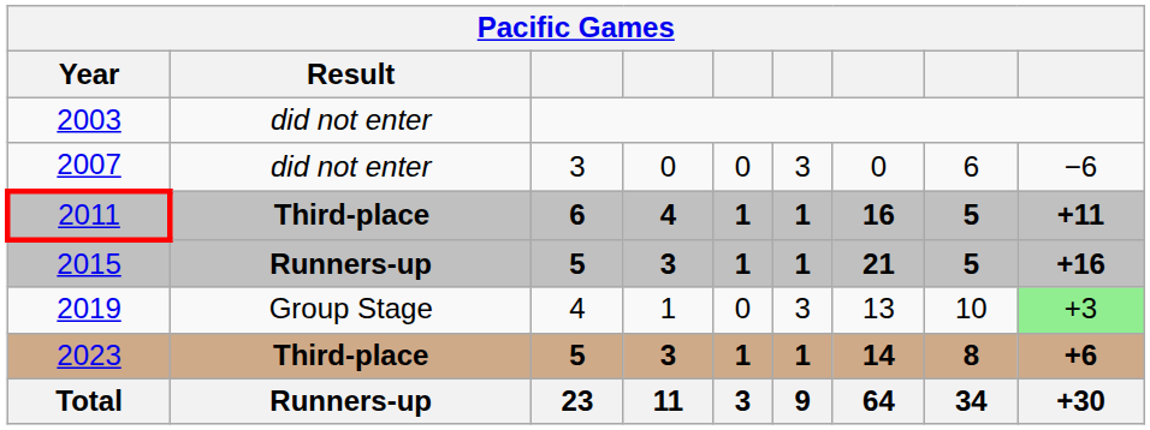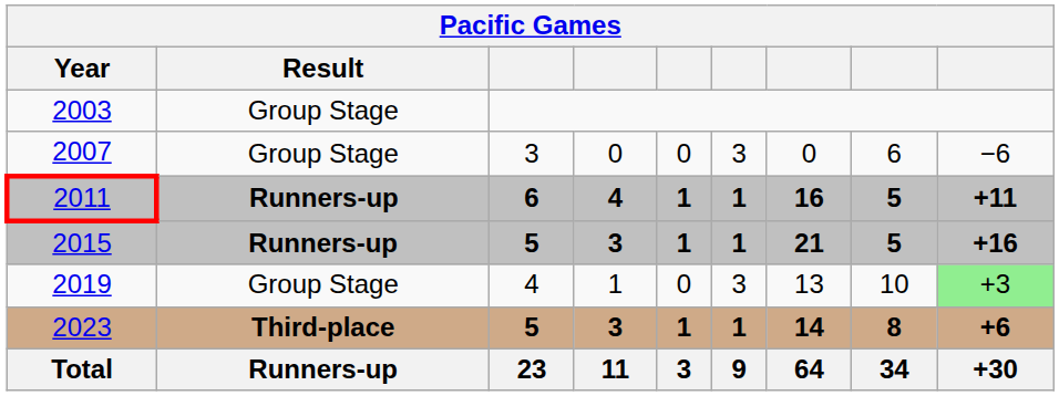2003 | Result: did not enter -> Group Stage
2007 | Result: did not enter -> Group Stage
2011 | Result: Third-place -> Runners-up
